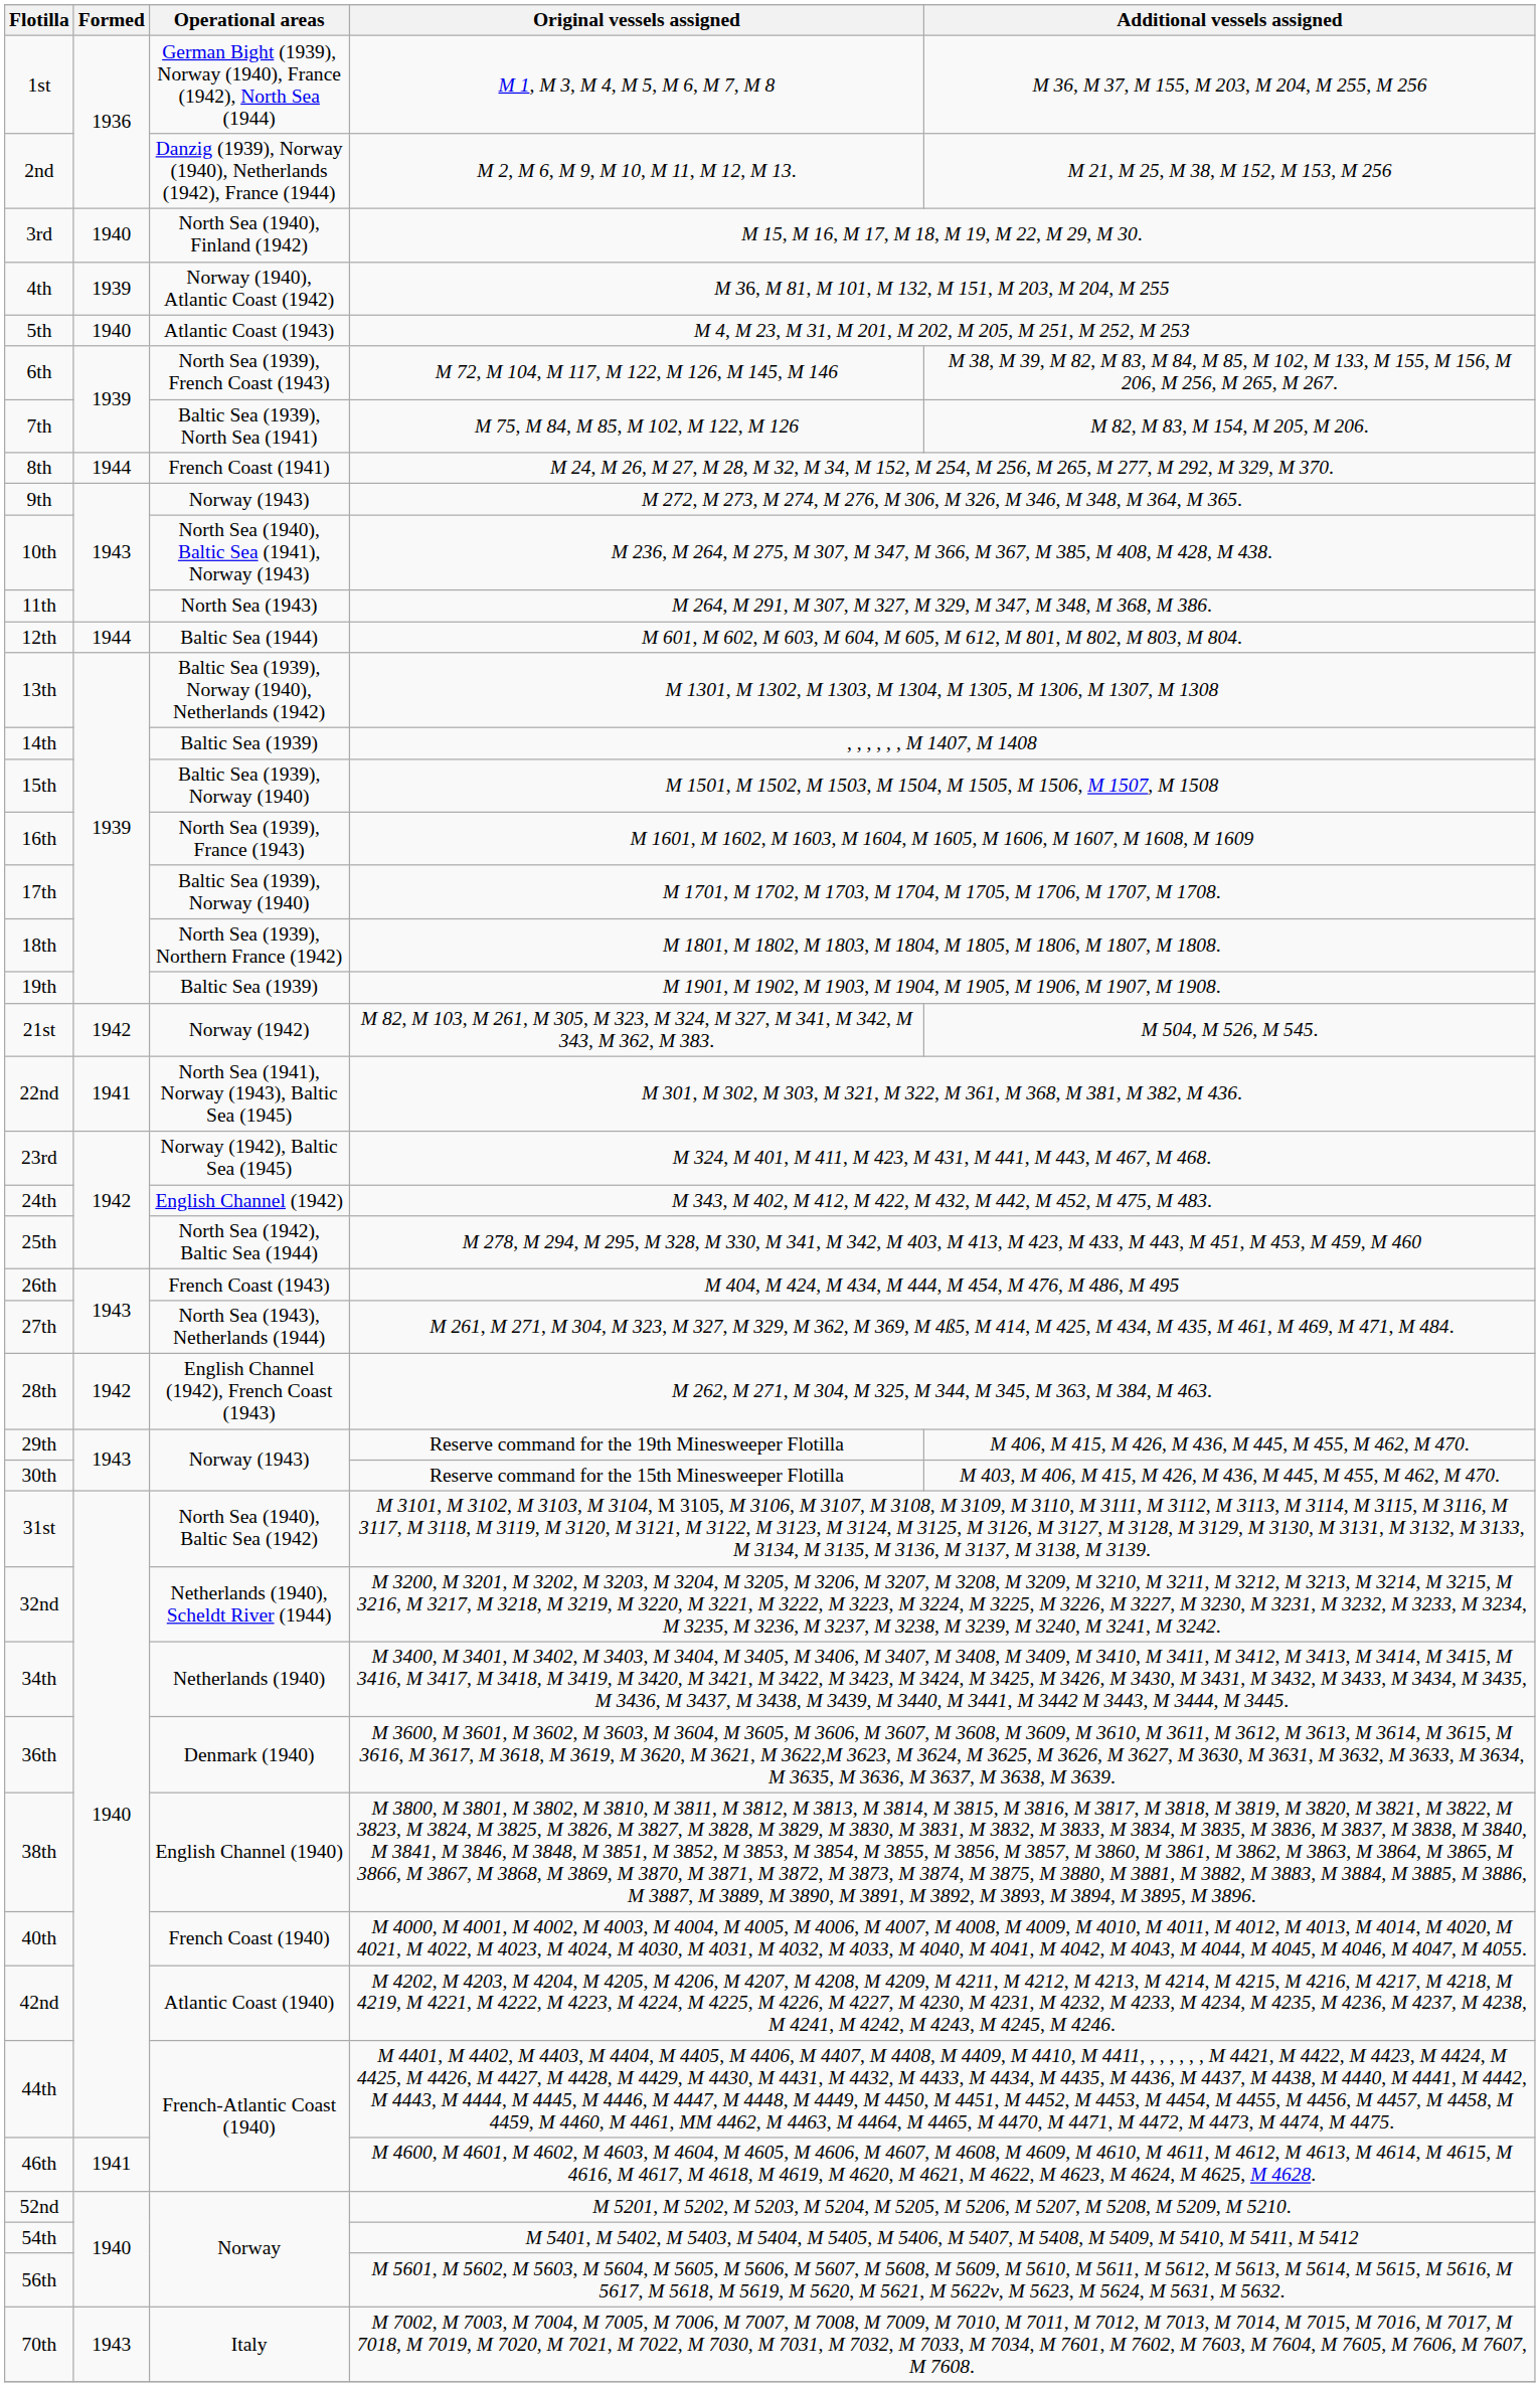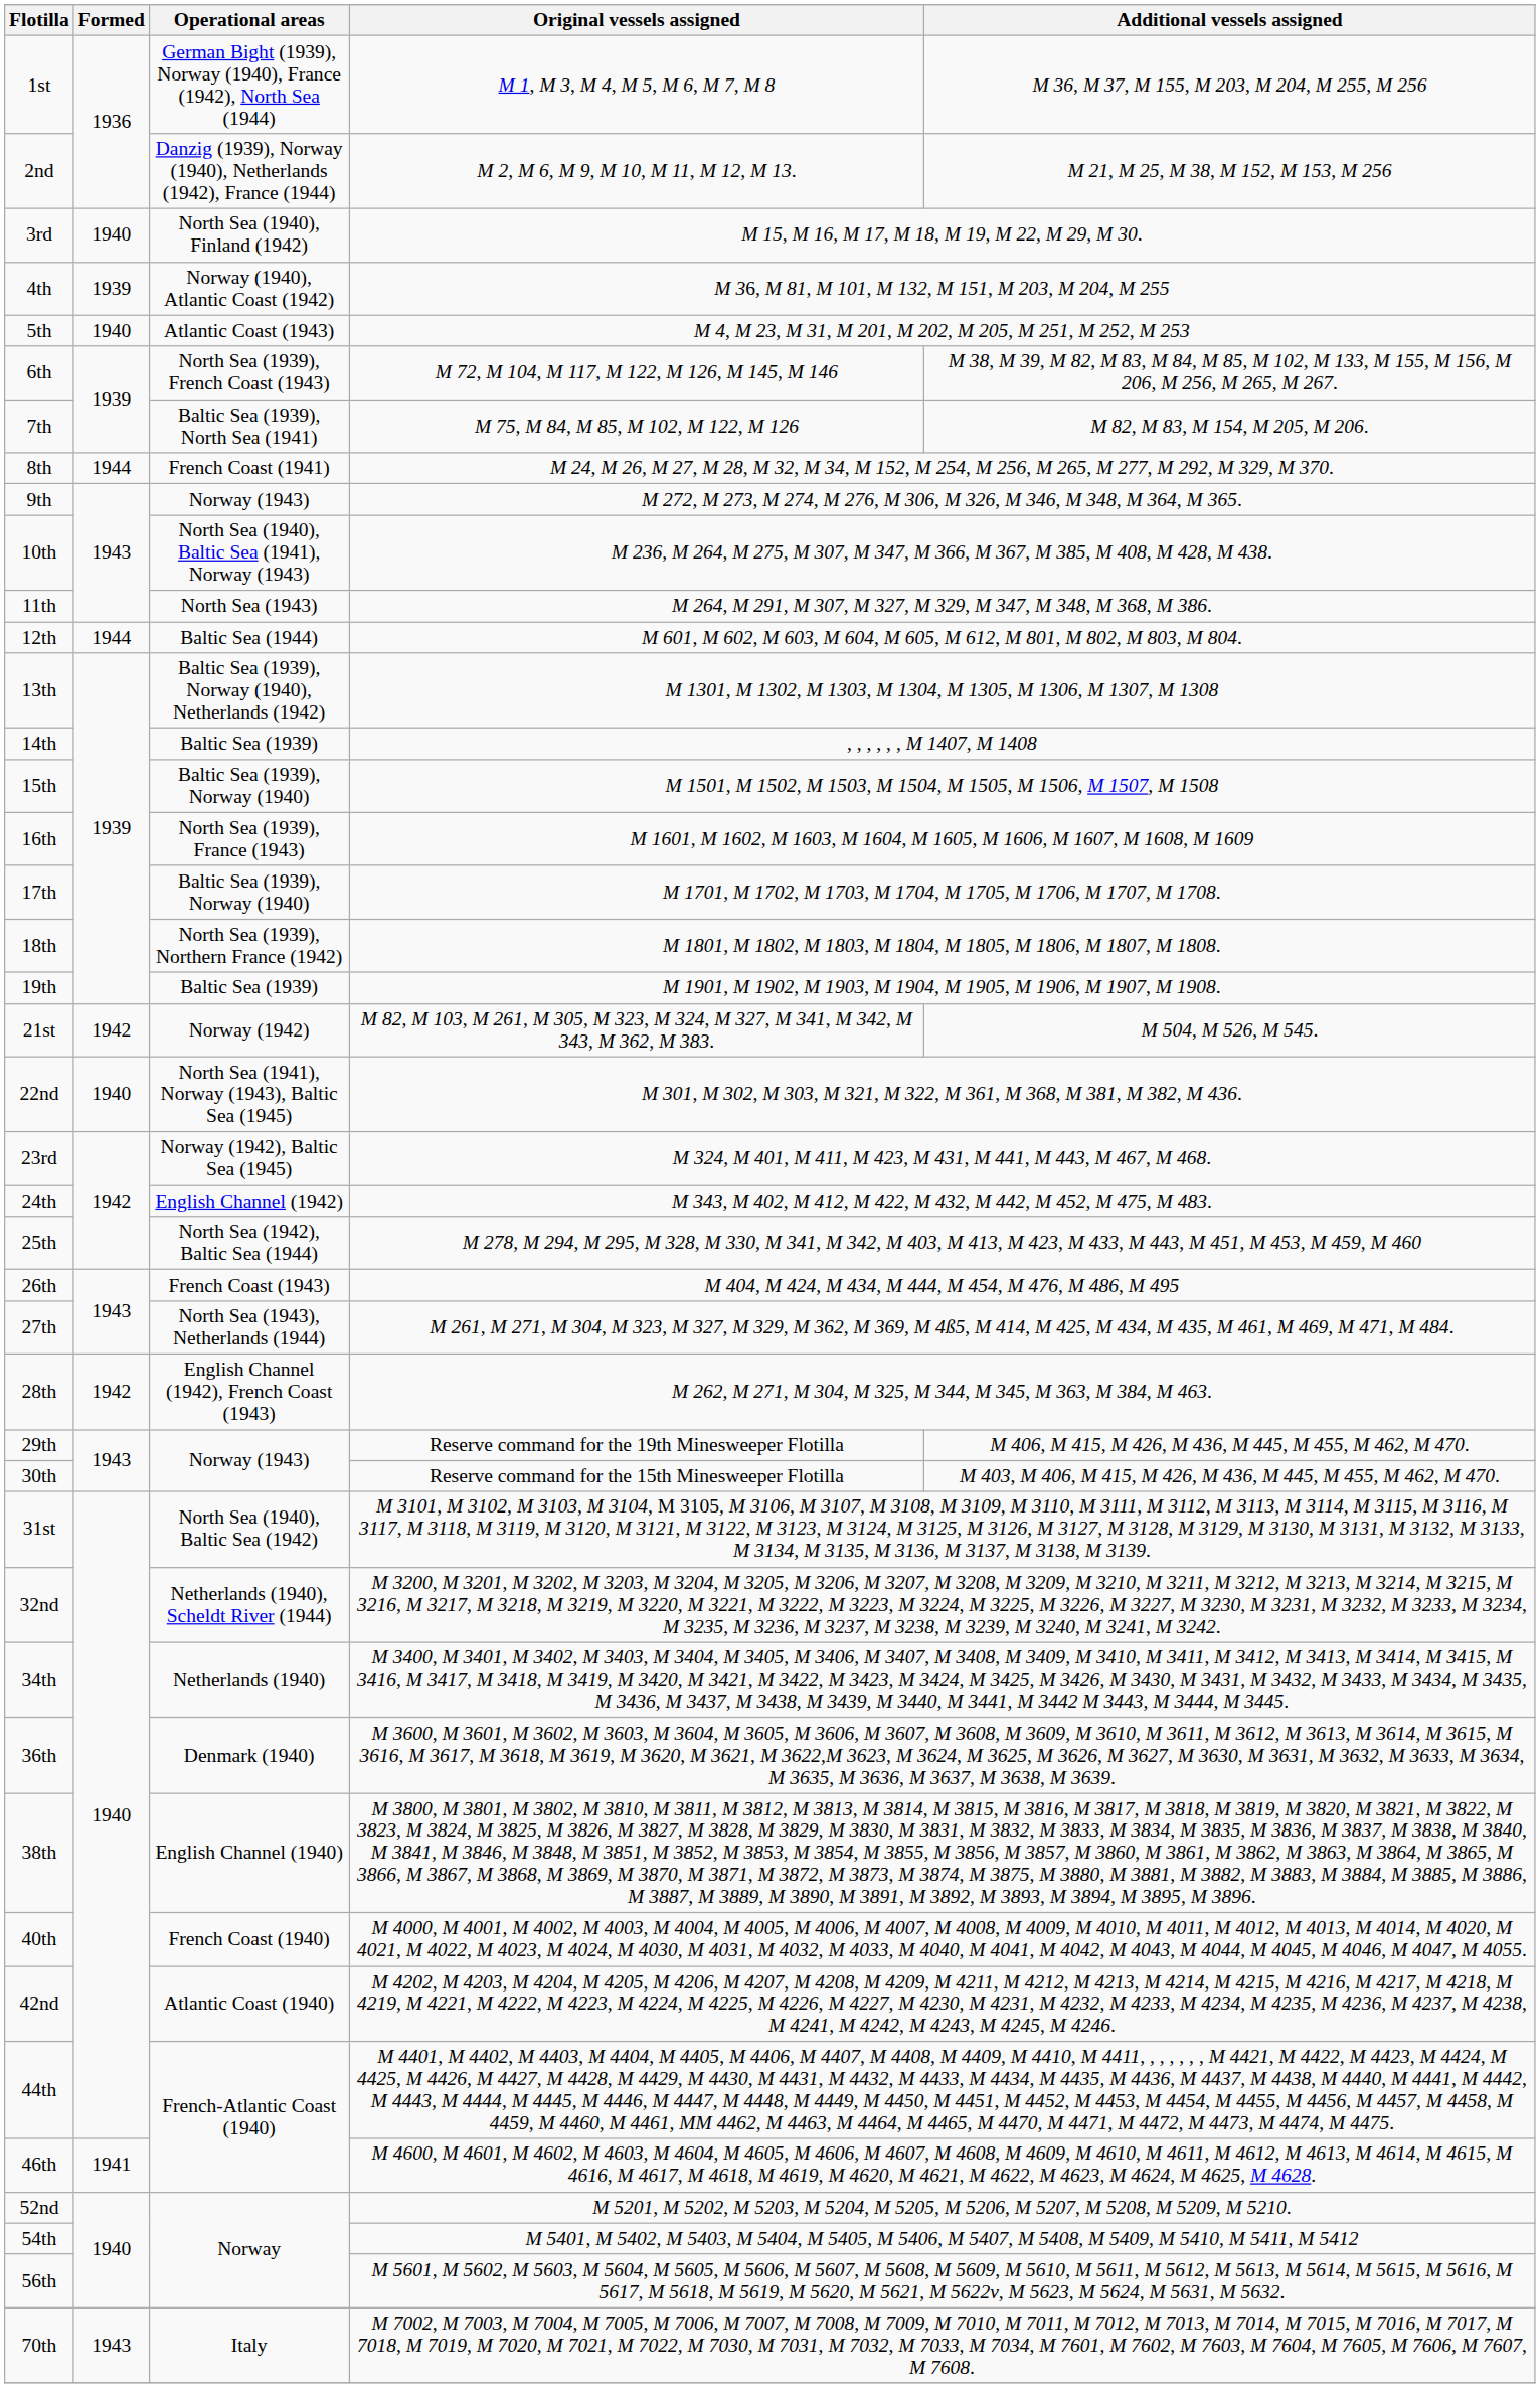22nd | Formed: 1941 -> 1940
